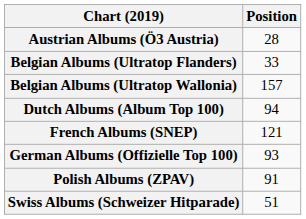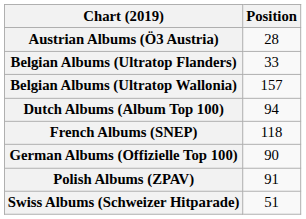French Albums (SNEP) | Position: 121 -> 118
German Albums (Offizielle Top 100) | Position: 93 -> 90
